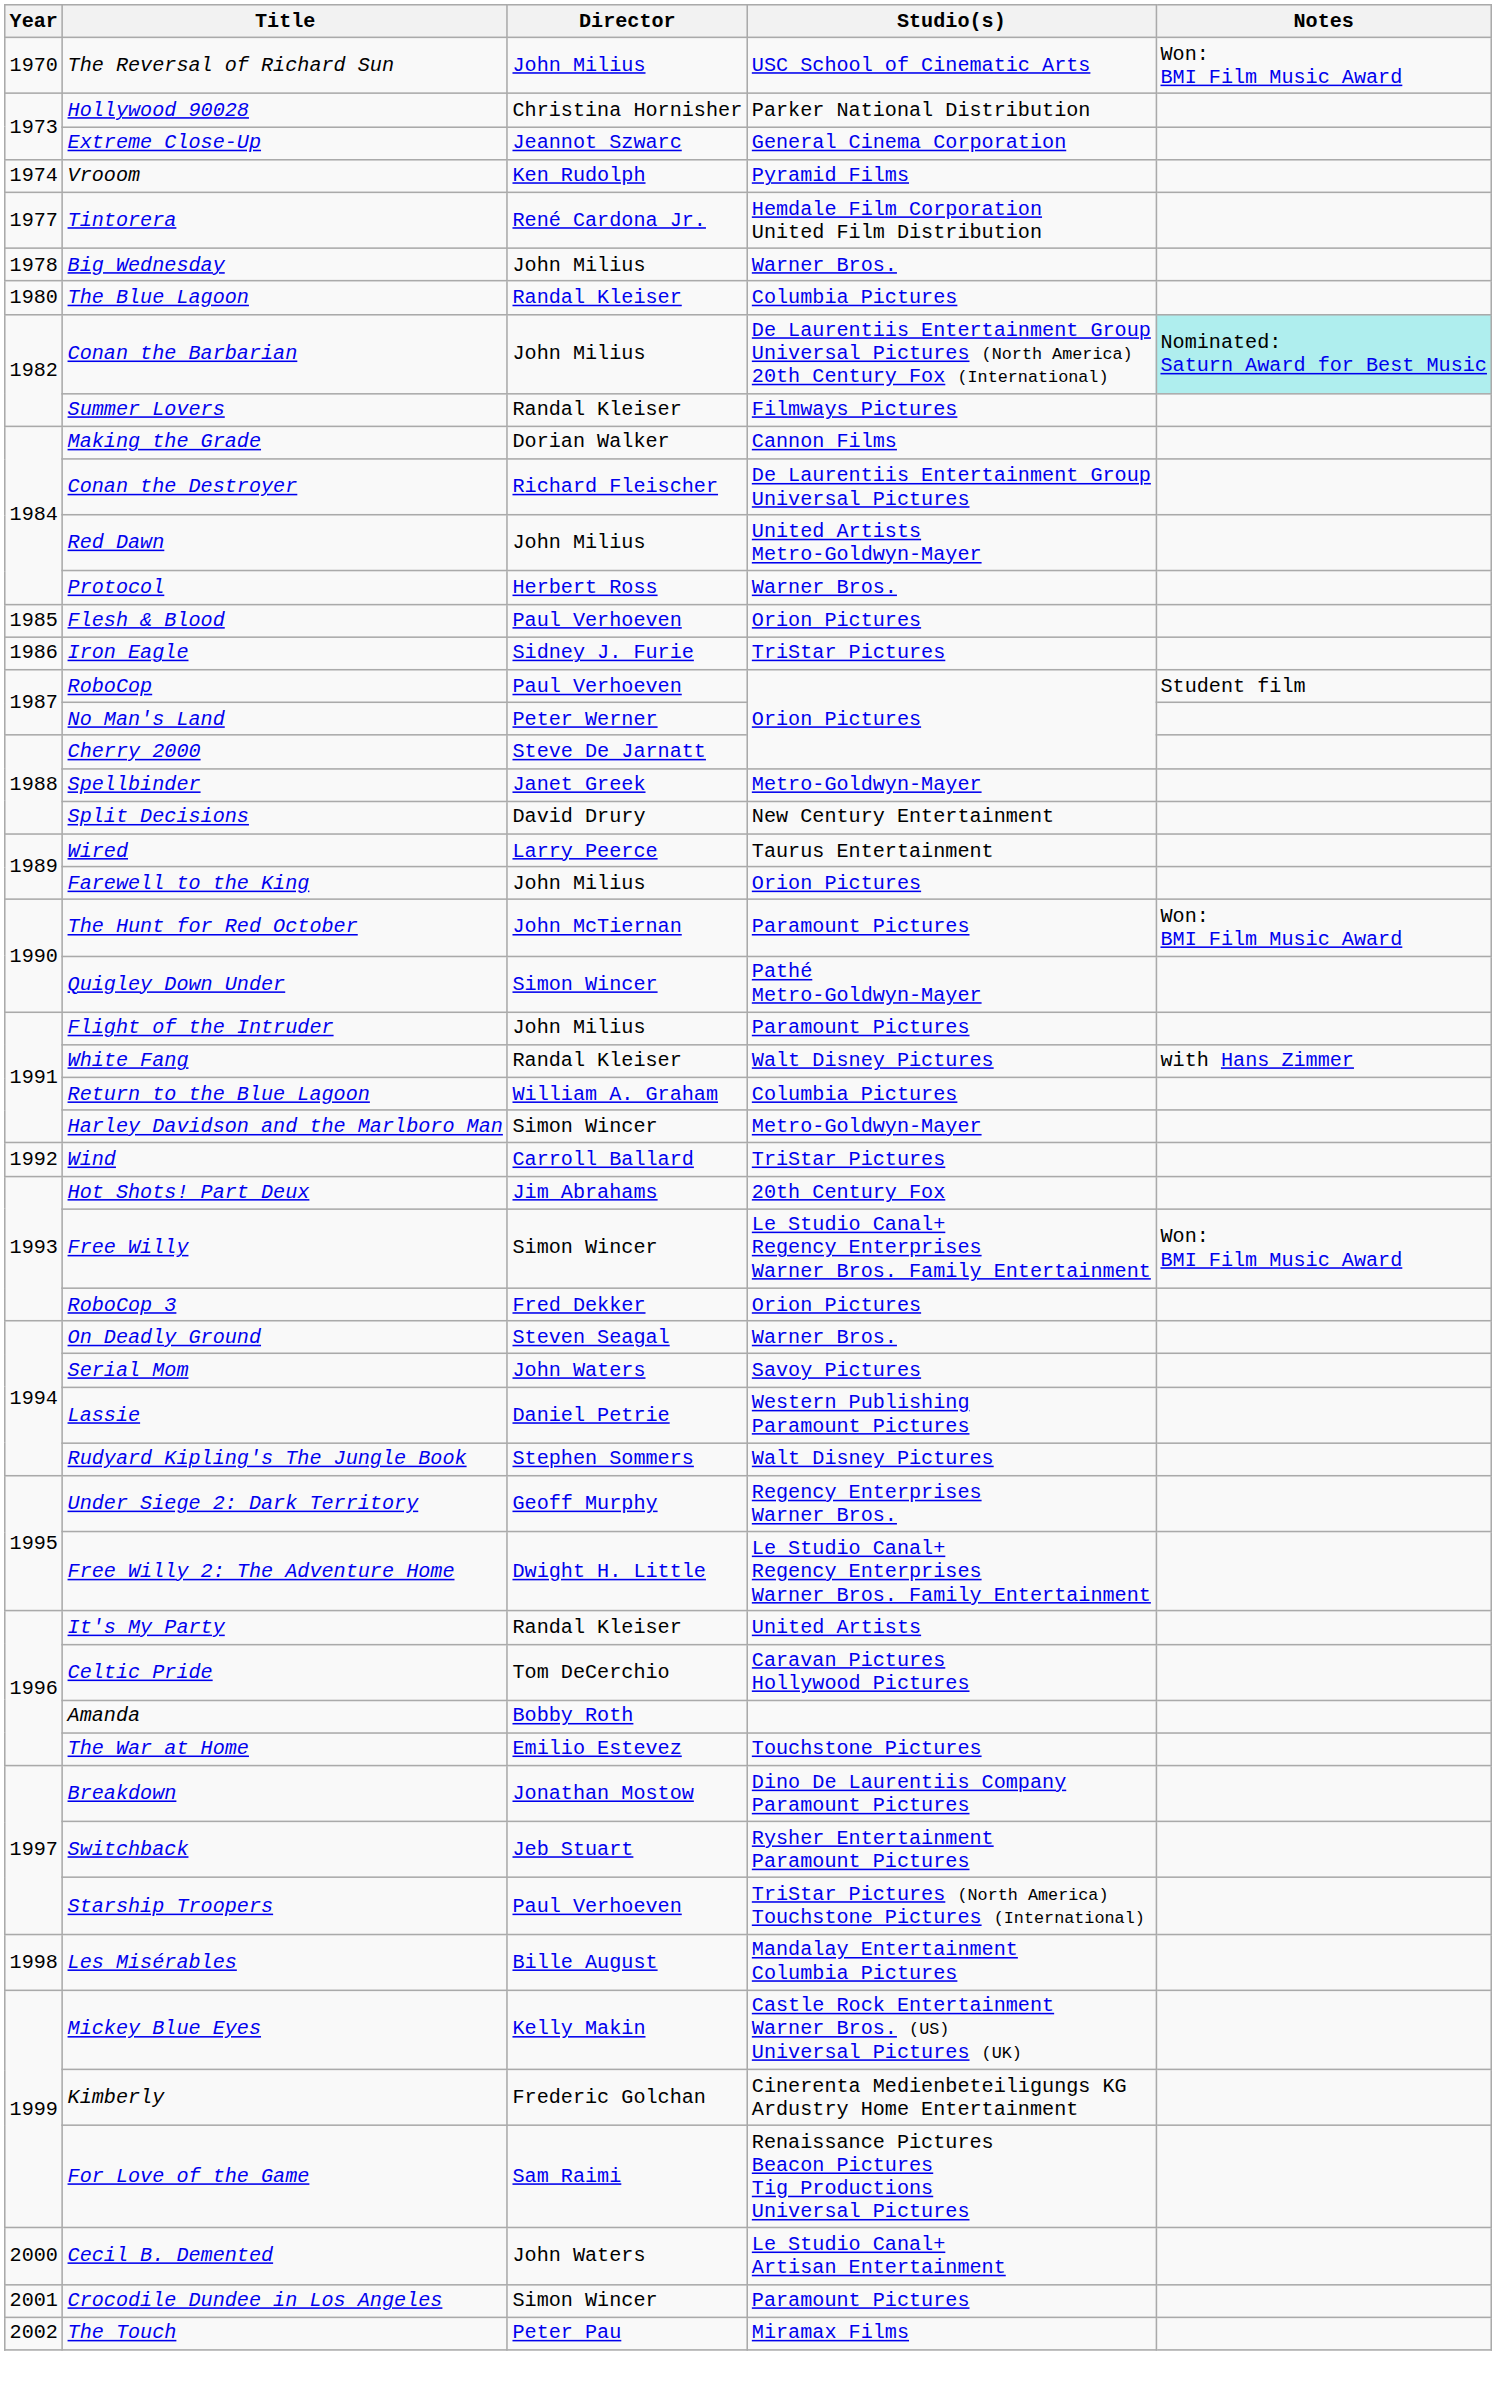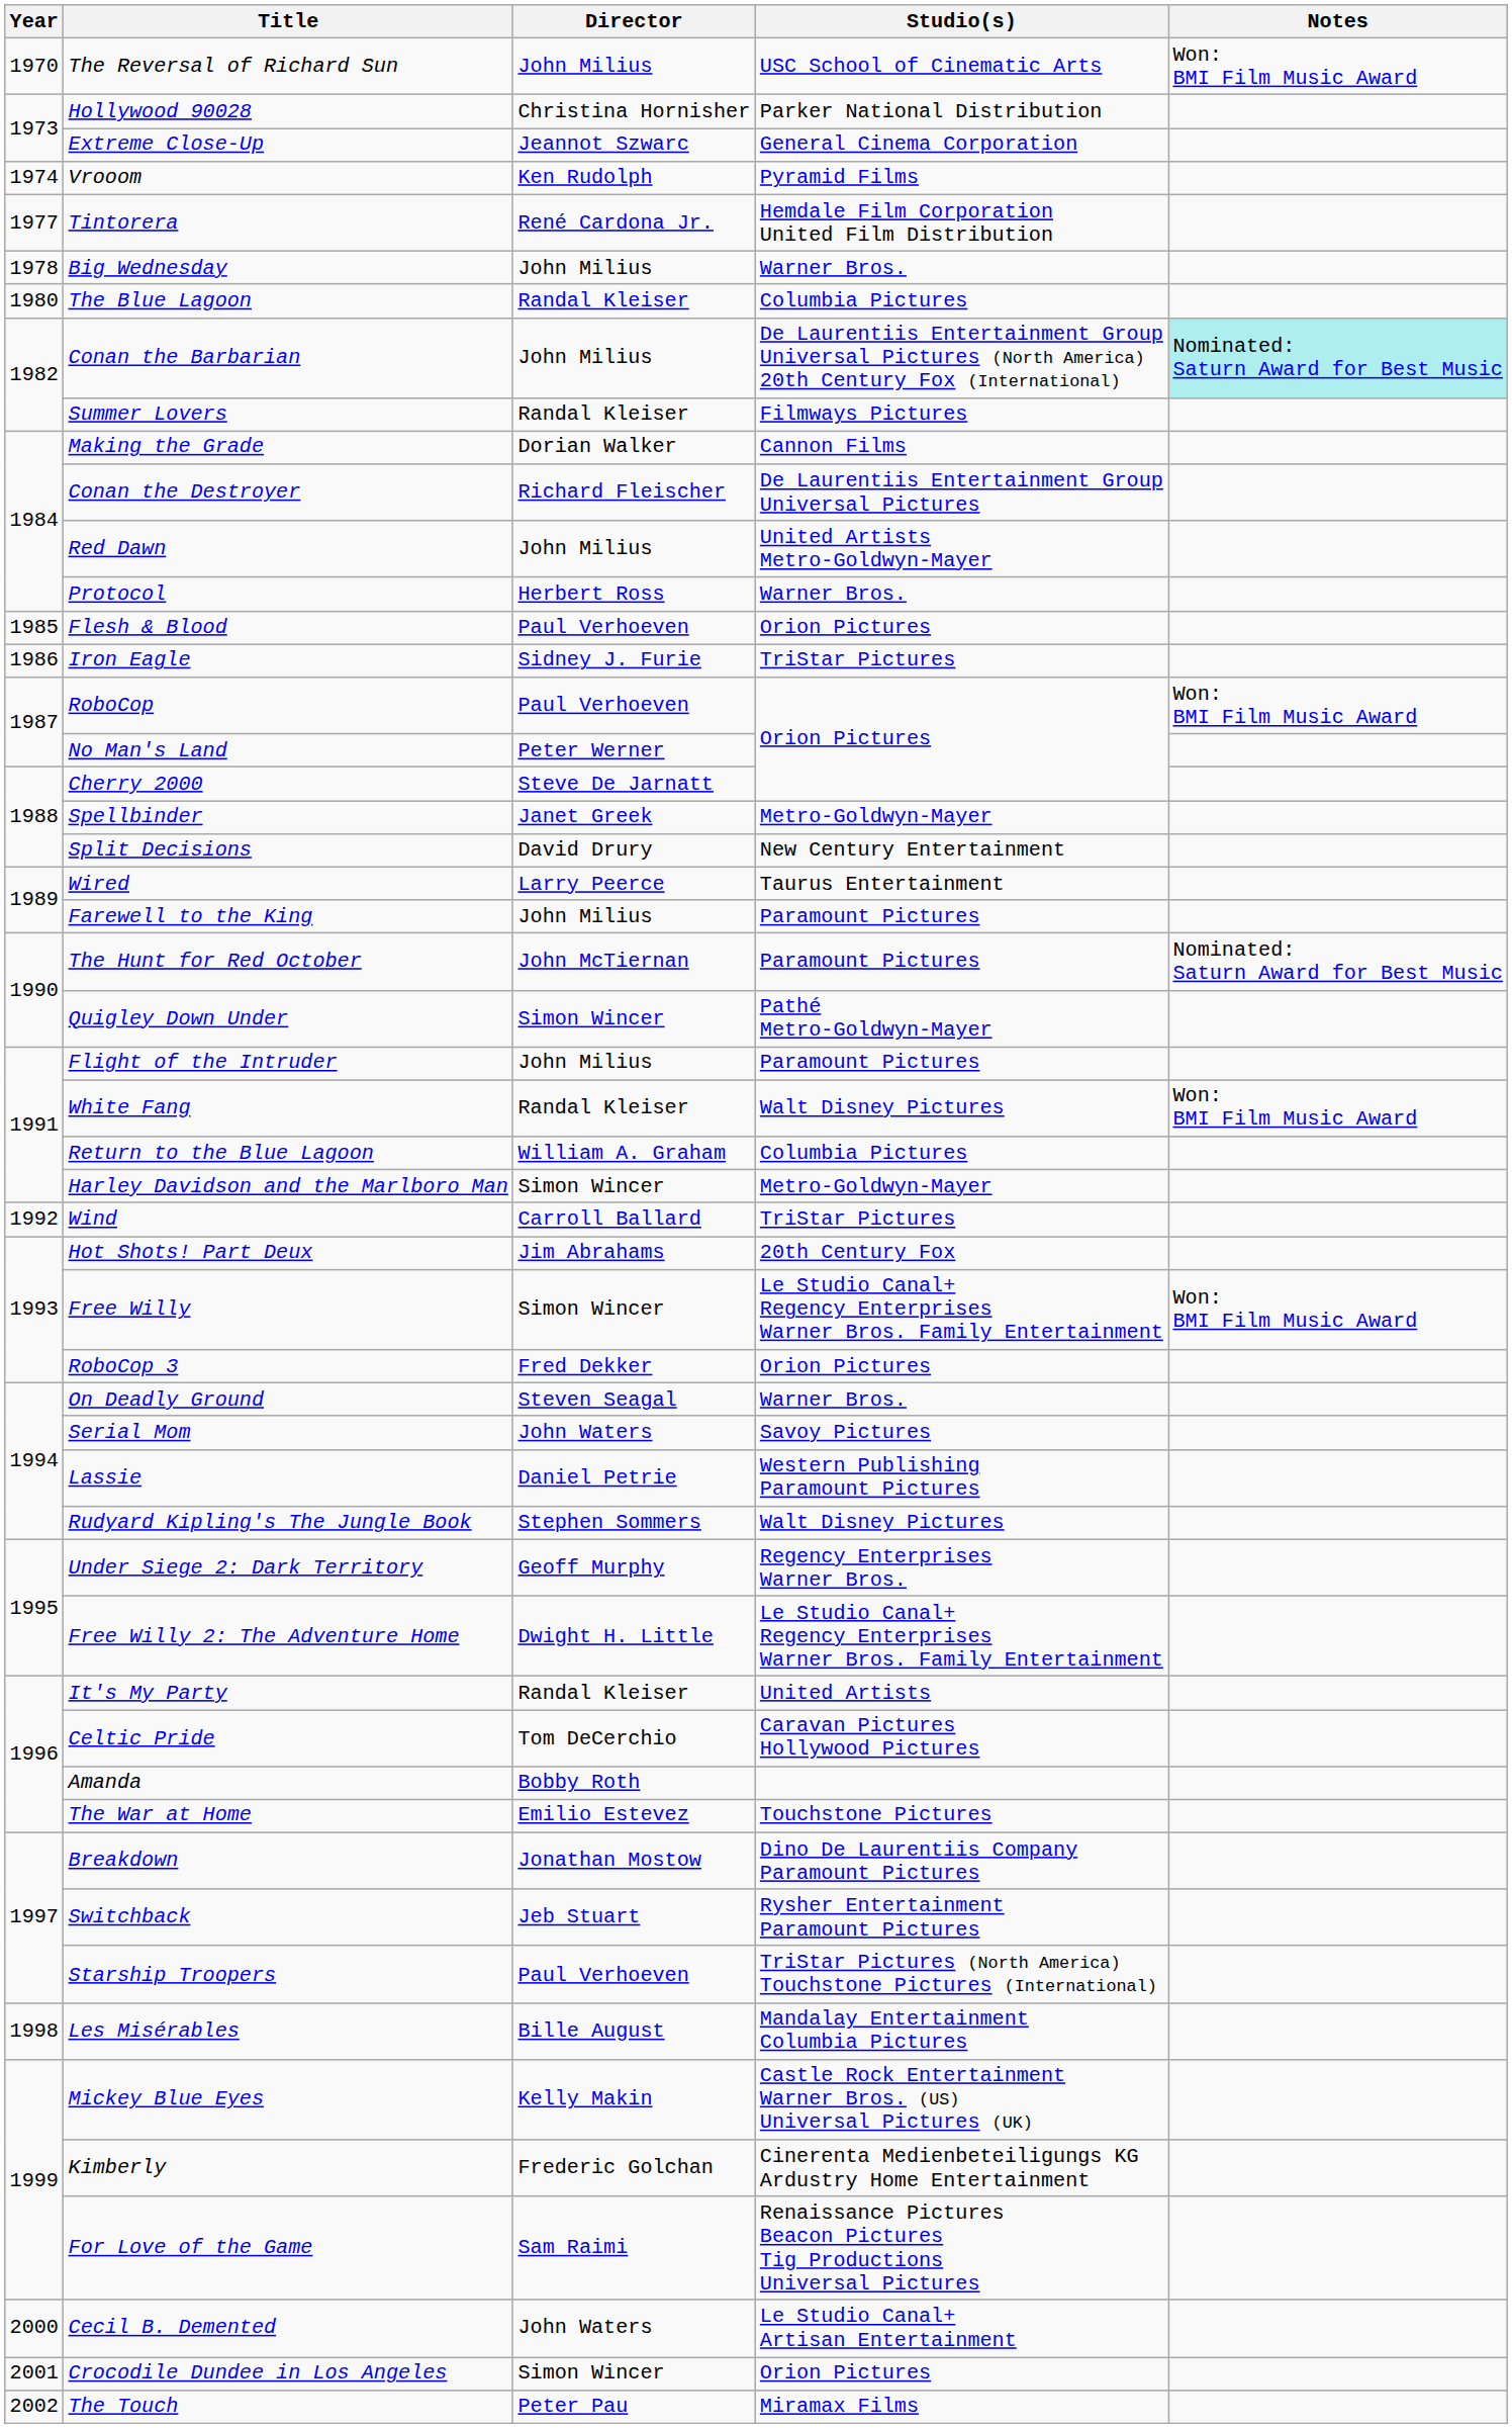RoboCop | Notes: Student film -> Won: BMI Film Music Award
Farewell to the King | Studio(s): Orion Pictures -> Paramount Pictures
The Hunt for Red October | Notes: Won: BMI Film Music Award -> Nominated: Saturn Award for Best Music
White Fang | Notes: with Hans Zimmer -> Won: BMI Film Music Award
Crocodile Dundee in Los Angeles | Studio(s): Paramount Pictures -> Orion Pictures
